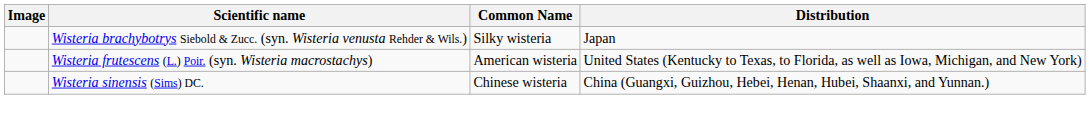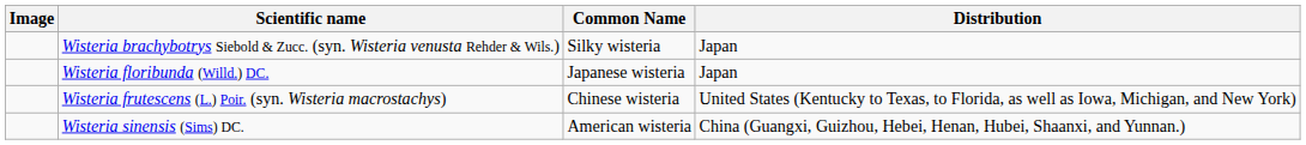+ row: Wisteria floribunda (Willd.) DC. | Japanese wisteria | Japan
Wisteria frutescens (L.) Poir. (syn. Wisteria macrostachys) | Common Name: American wisteria -> Chinese wisteria
Wisteria sinensis (Sims) DC. | Common Name: Chinese wisteria -> American wisteria
